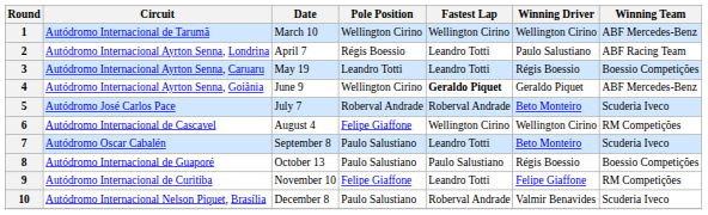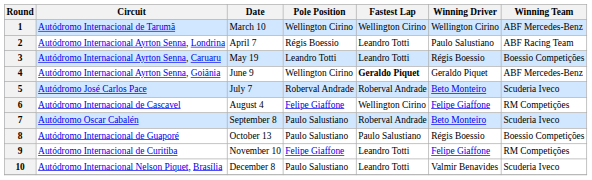6 | Winning Driver: Wellington Cirino -> Felipe Giaffone
7 | Fastest Lap: Leandro Totti -> Roberval Andrade
10 | Fastest Lap: Roberval Andrade -> Leandro Totti
